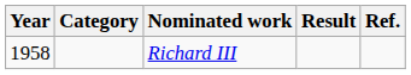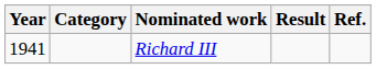Richard III | Year: 1958 -> 1941
